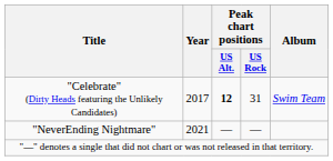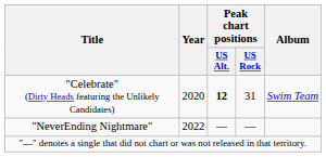"Celebrate" (Dirty Heads featuring the Unlikely Candidates) | Year: 2017 -> 2020
"NeverEnding Nightmare" | Year: 2021 -> 2022
